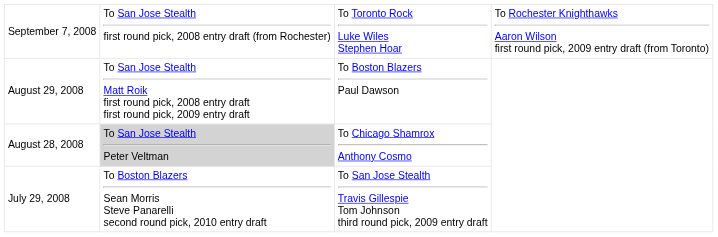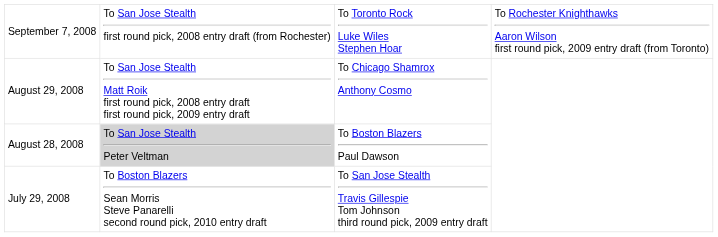August 29, 2008 | column 3: To Boston Blazers Paul Dawson -> To Chicago Shamrox Anthony Cosmo
August 28, 2008 | column 3: To Chicago Shamrox Anthony Cosmo -> To Boston Blazers Paul Dawson
